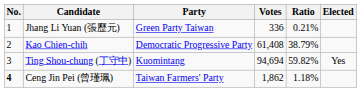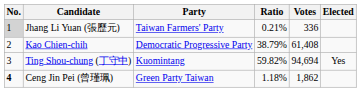columns swapped: Votes <-> Ratio
Jhang Li Yuan (張歷元) | No.: no background -> lightgrey background
Jhang Li Yuan (張歷元) | Party: Green Party Taiwan -> Taiwan Farmers' Party
Ceng Jin Pei (曾瑾珮) | Party: Taiwan Farmers' Party -> Green Party Taiwan
